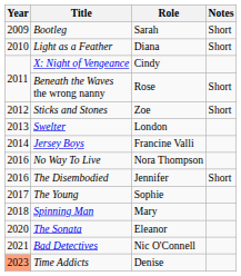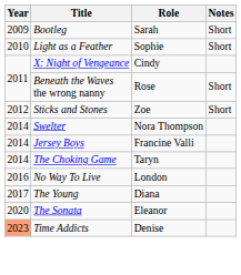Light as a Feather | Role: Diana -> Sophie
Swelter | Year: 2013 -> 2014
Swelter | Role: London -> Nora Thompson
+ row: 2014 | The Choking Game | Taryn
No Way To Live | Role: Nora Thompson -> London
- row: 2016 | The Disembodied | Jennifer | Short
The Young | Role: Sophie -> Diana
- row: 2018 | Spinning Man | Mary
- row: 2021 | Bad Detectives | Nic O'Connell
